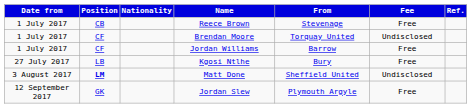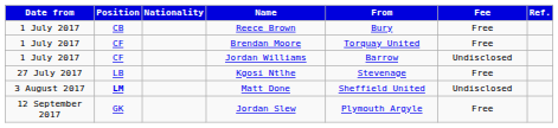Reece Brown | From: Stevenage -> Bury
Brendan Moore | Fee: Undisclosed -> Free
Jordan Williams | Fee: Free -> Undisclosed
Kgosi Ntlhe | From: Bury -> Stevenage
